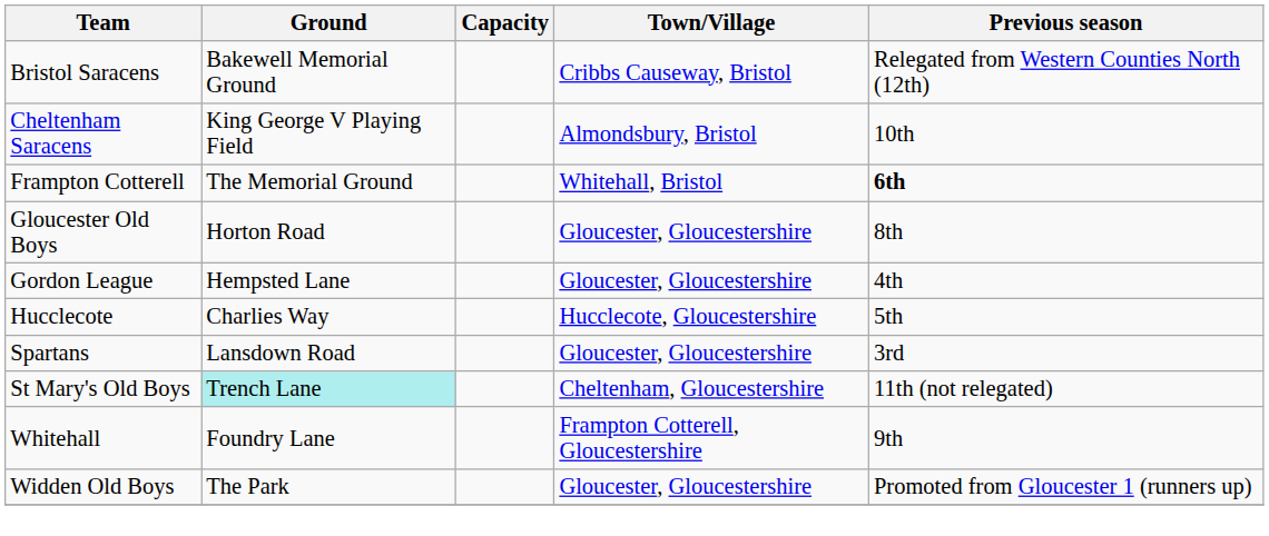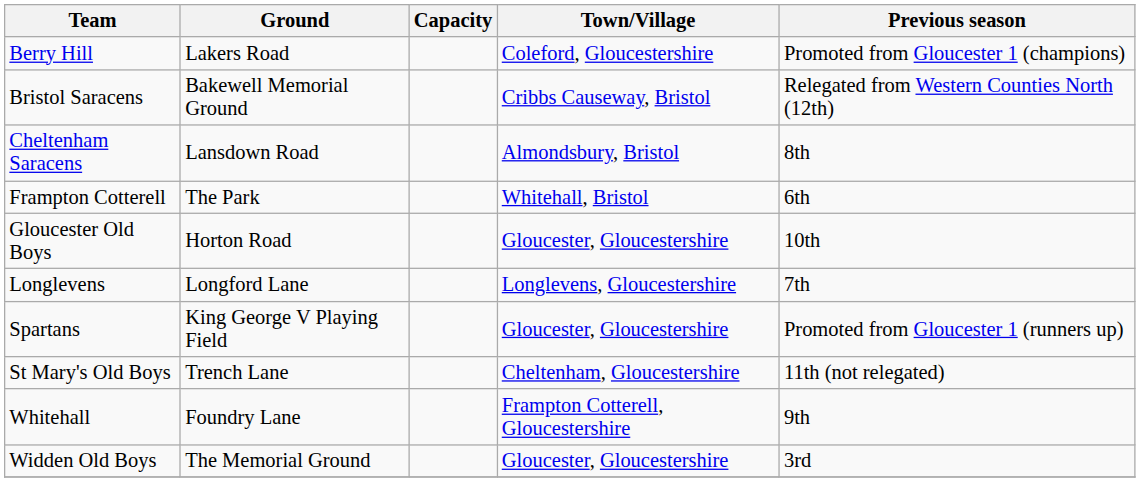+ row: Berry Hill | Lakers Road | Coleford, Gloucestershire | Promoted from Gloucester 1 (champions)
Cheltenham Saracens | Ground: King George V Playing Field -> Lansdown Road
Cheltenham Saracens | Previous season: 10th -> 8th
Frampton Cotterell | Ground: The Memorial Ground -> The Park
Frampton Cotterell | Previous season: bold -> normal
Gloucester Old Boys | Previous season: 8th -> 10th
- row: Gordon League | Hempsted Lane | Gloucester, Gloucestershire | 4th
- row: Hucclecote | Charlies Way | Hucclecote, Gloucestershire | 5th
+ row: Longlevens | Longford Lane | Longlevens, Gloucestershire | 7th
Spartans | Ground: Lansdown Road -> King George V Playing Field
Spartans | Previous season: 3rd -> Promoted from Gloucester 1 (runners up)
St Mary's Old Boys | Ground: paleturquoise background -> no background
Widden Old Boys | Ground: The Park -> The Memorial Ground
Widden Old Boys | Previous season: Promoted from Gloucester 1 (runners up) -> 3rd
